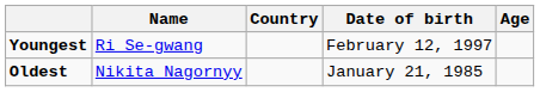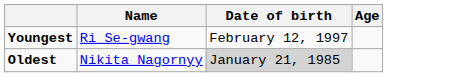- column: Country
Oldest | Date of birth: no background -> lightgrey background
